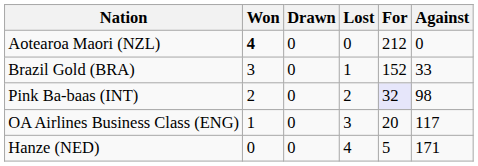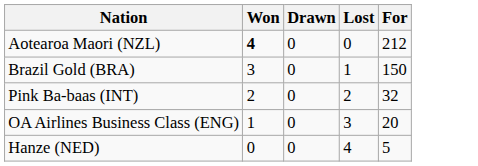- column: Against | 0 | 33 | 98 | 117 | 171
Brazil Gold (BRA) | For: 152 -> 150
Pink Ba-baas (INT) | For: lavender background -> no background
